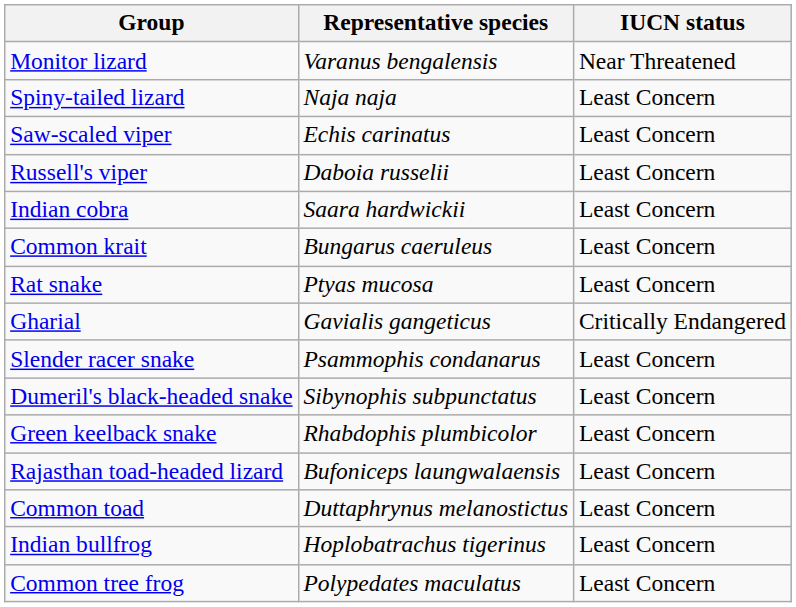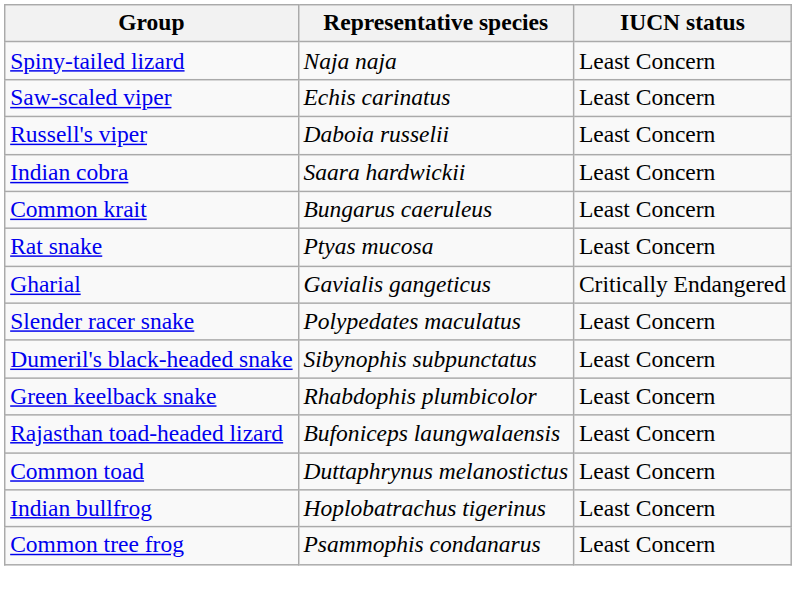- row: Monitor lizard | Varanus bengalensis | Near Threatened
Slender racer snake | Representative species: Psammophis condanarus -> Polypedates maculatus
Common tree frog | Representative species: Polypedates maculatus -> Psammophis condanarus
